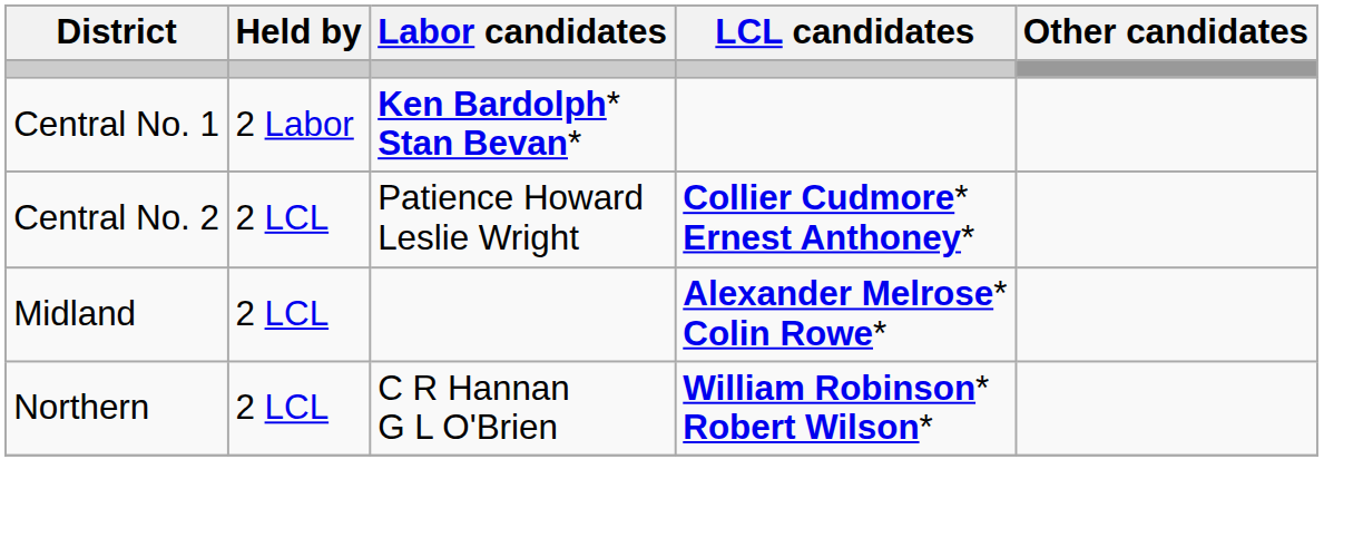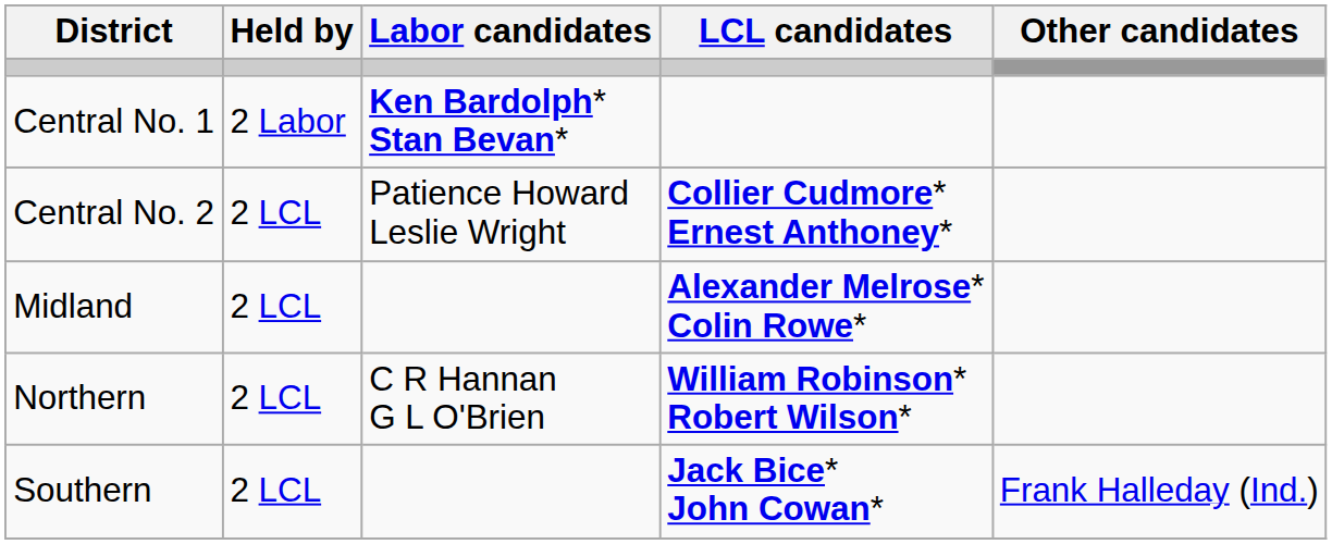+ row: Southern | 2 LCL | Jack Bice* John Cowan* | Frank Halleday (Ind.)
